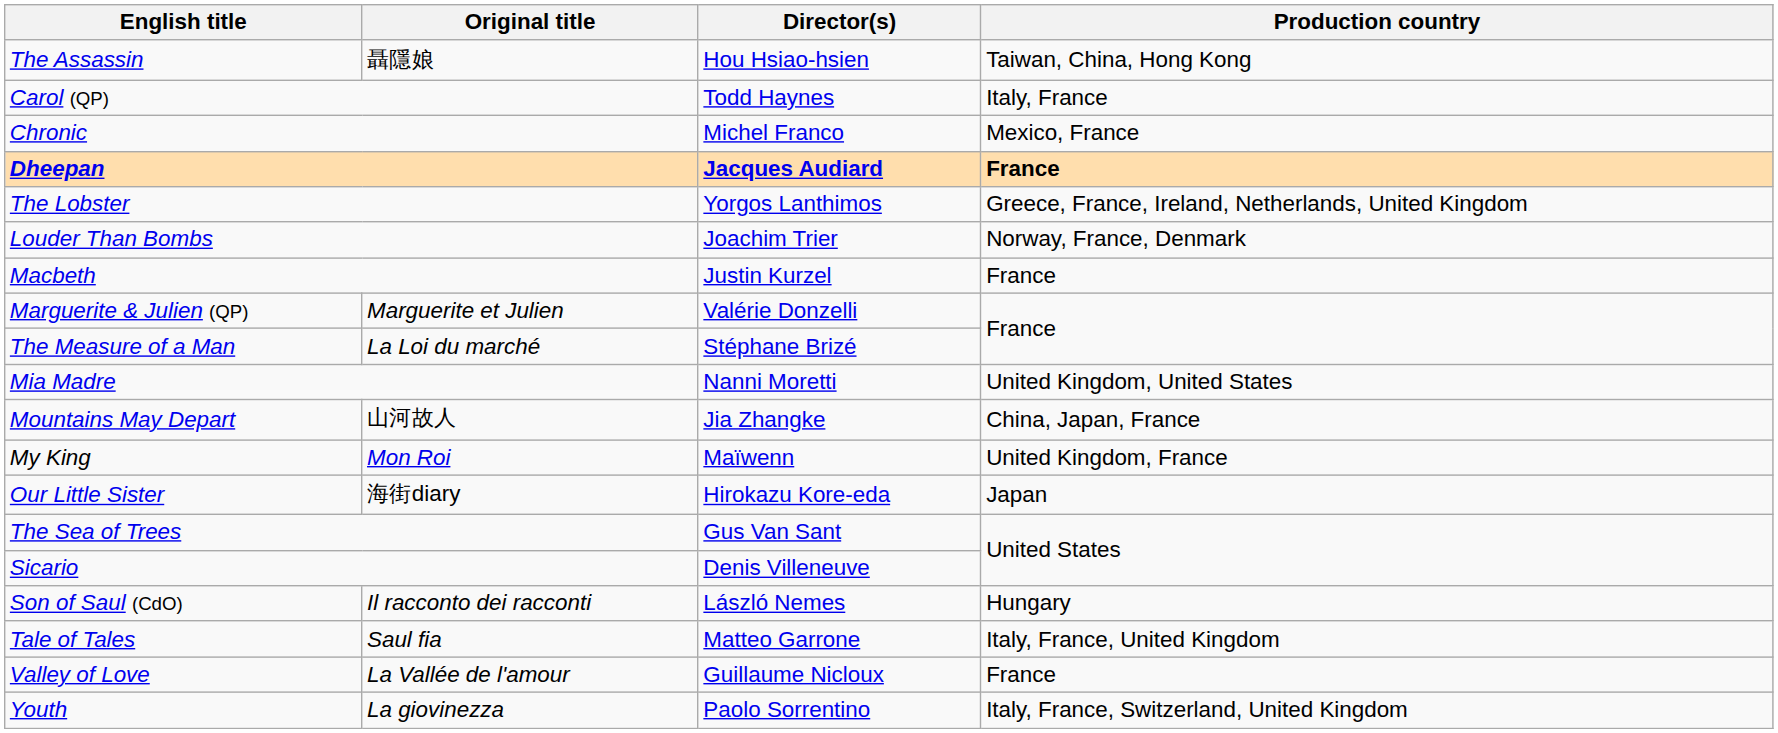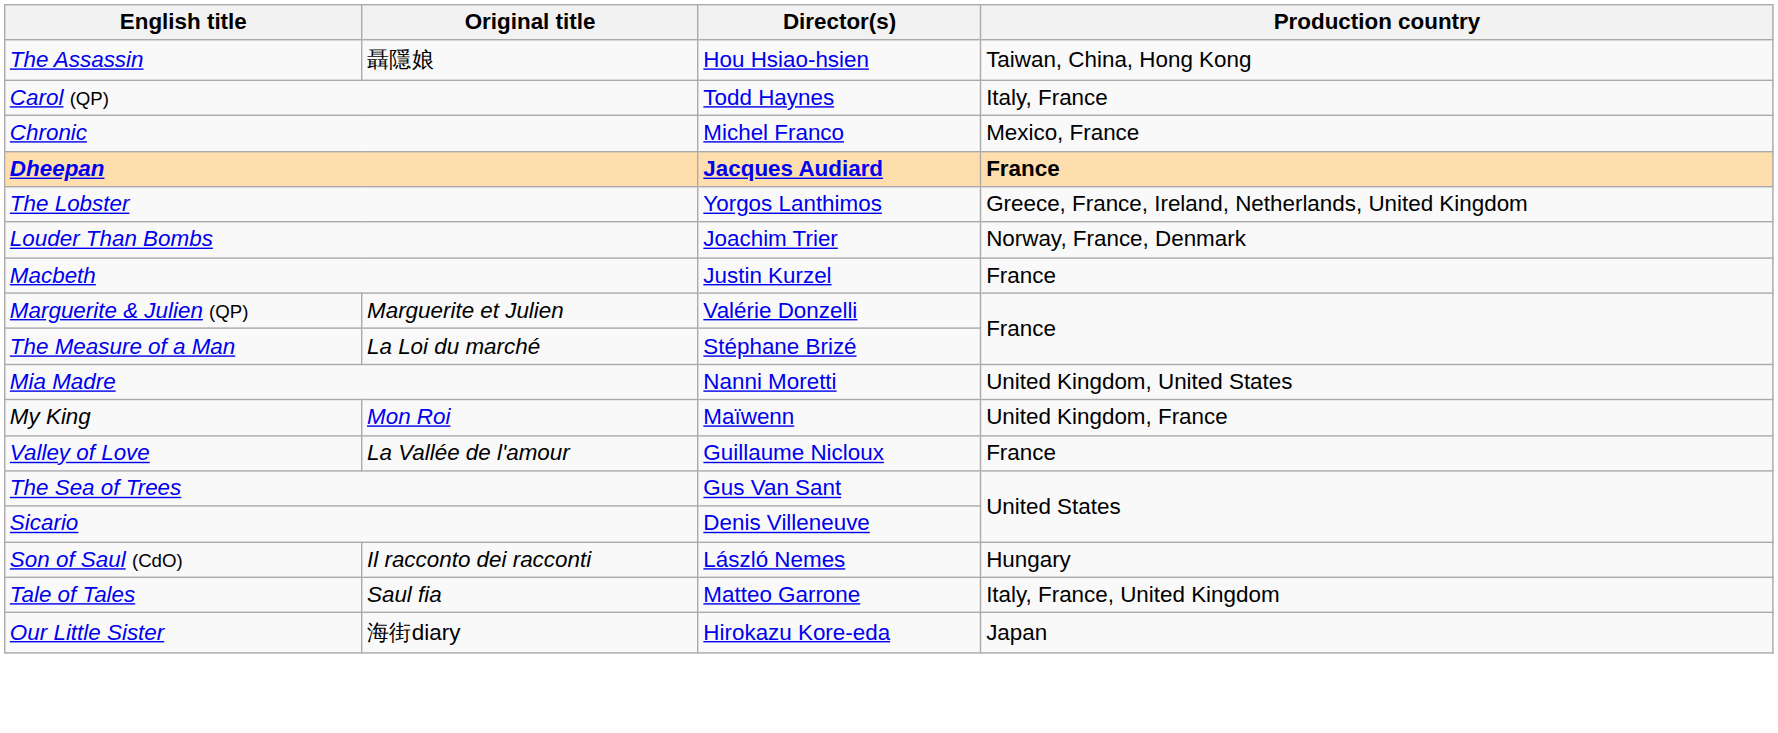- row: Mountains May Depart | 山河故人 | Jia Zhangke | China, Japan, France
rows swapped: Our Little Sister <-> Valley of Love
- row: Youth | La giovinezza | Paolo Sorrentino | Italy, France, Switzerland, United Kingdom
